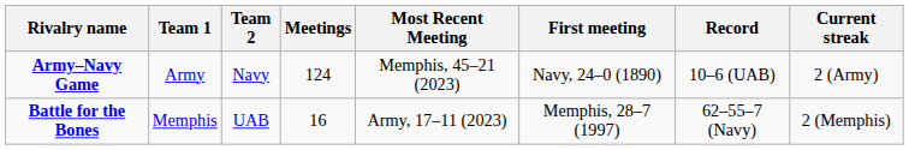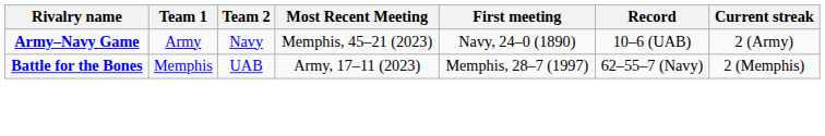- column: Meetings | 124 | 16
